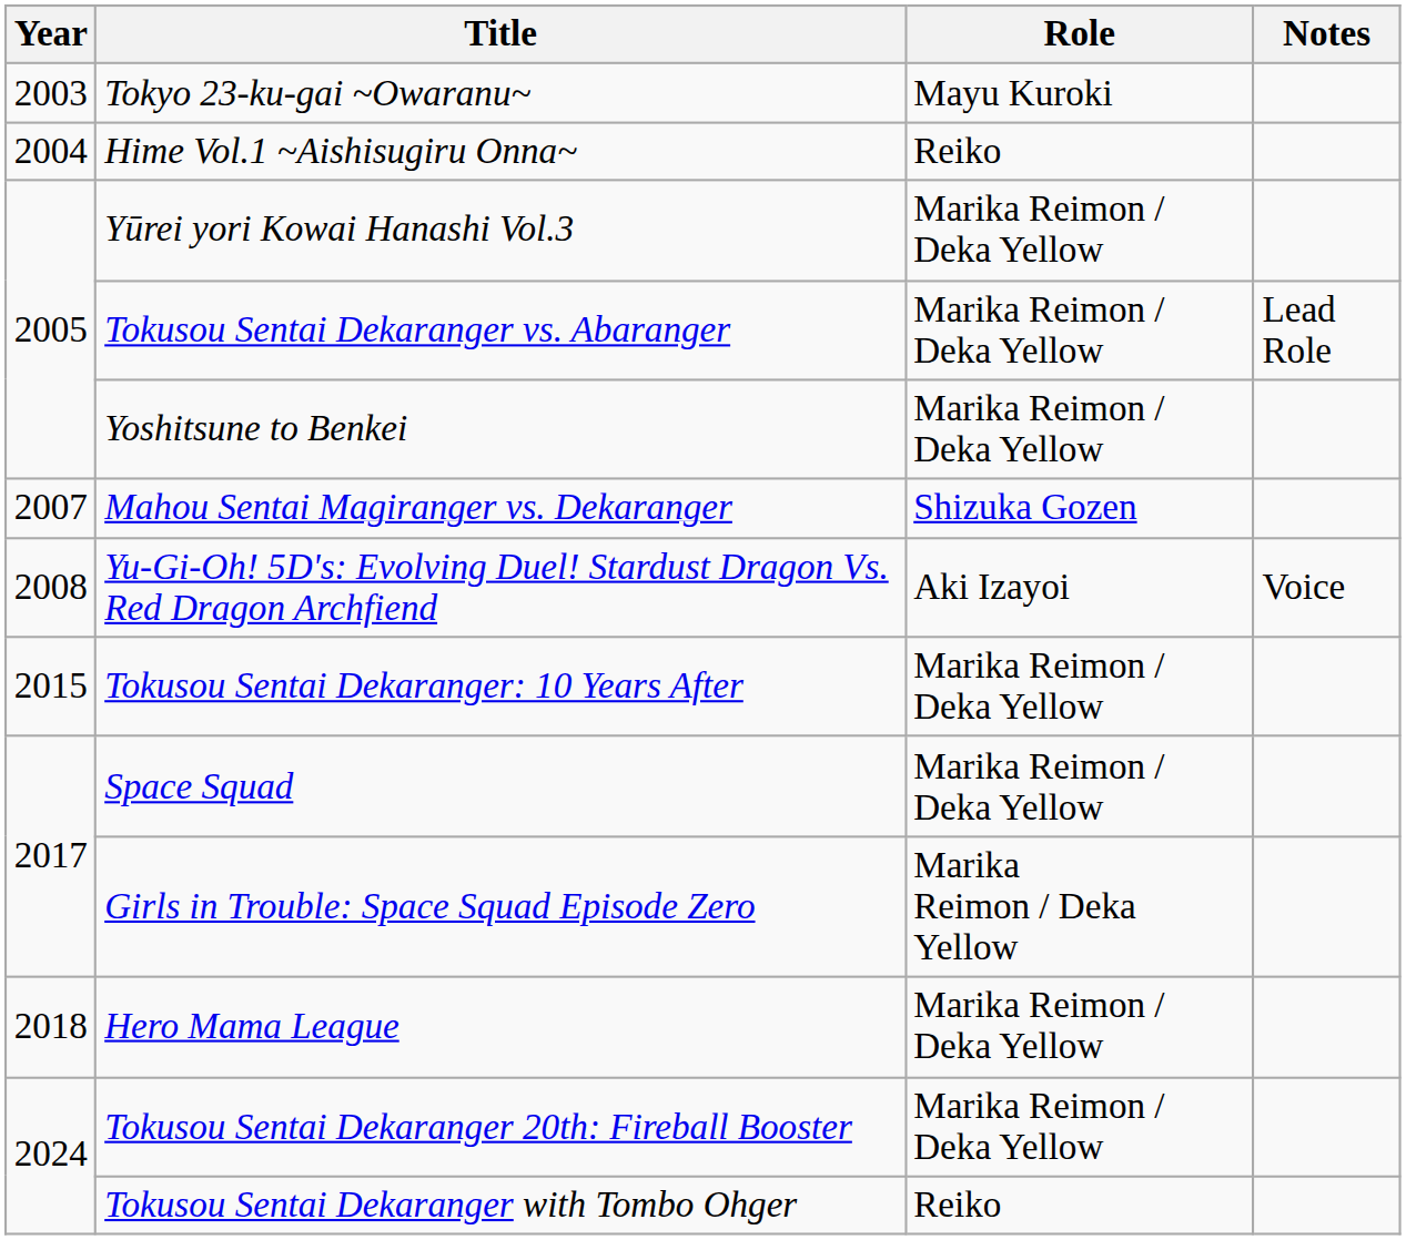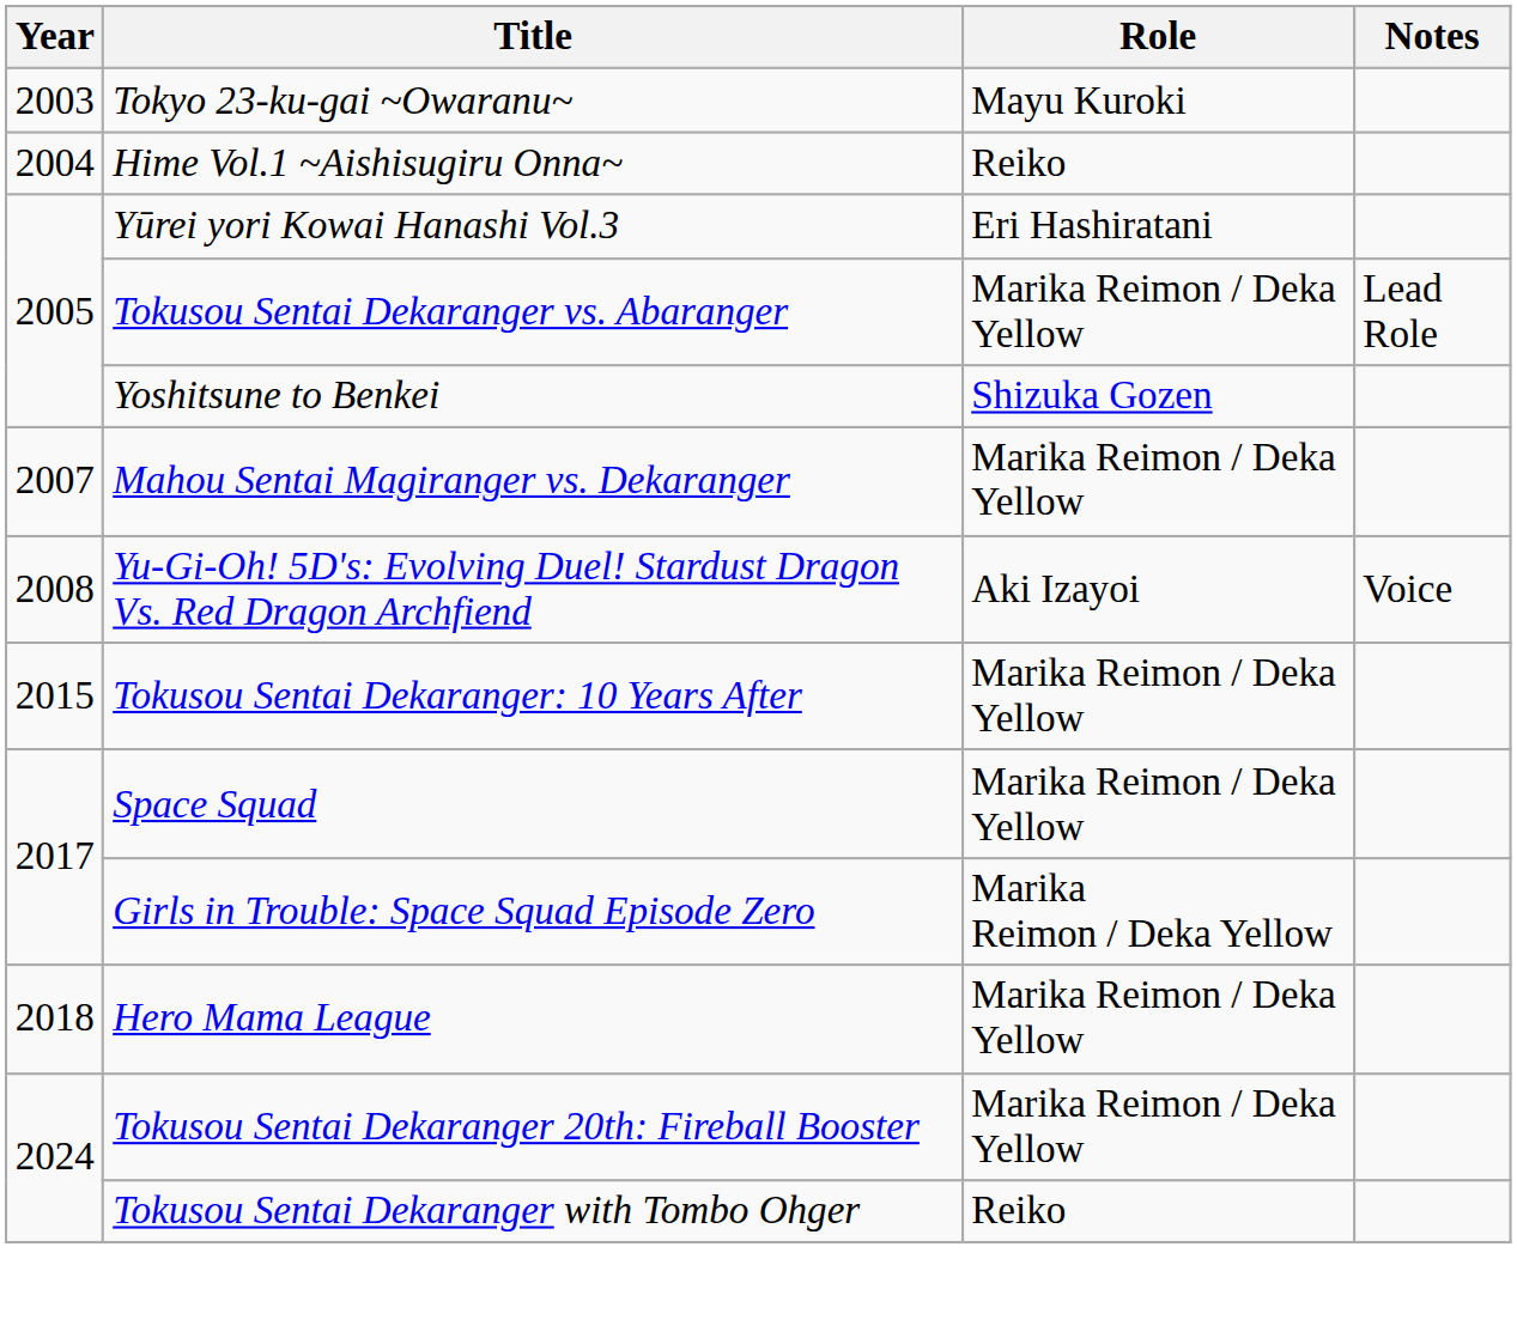Yūrei yori Kowai Hanashi Vol.3 | Role: Marika Reimon / Deka Yellow -> Eri Hashiratani
Yoshitsune to Benkei | Role: Marika Reimon / Deka Yellow -> Shizuka Gozen
Mahou Sentai Magiranger vs. Dekaranger | Role: Shizuka Gozen -> Marika Reimon / Deka Yellow
